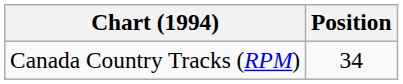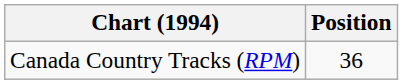Canada Country Tracks (RPM) | Position: 34 -> 36
